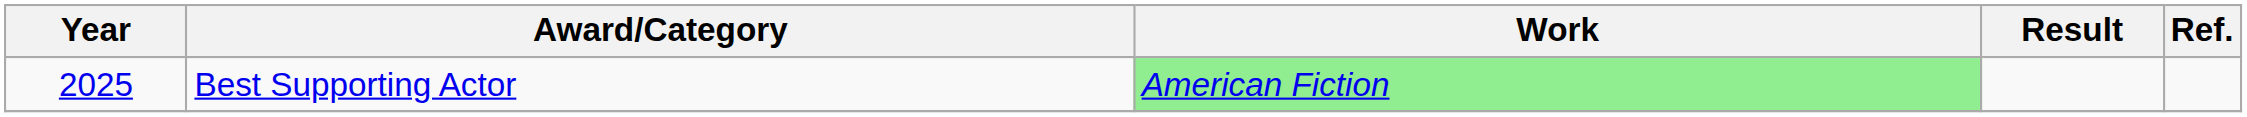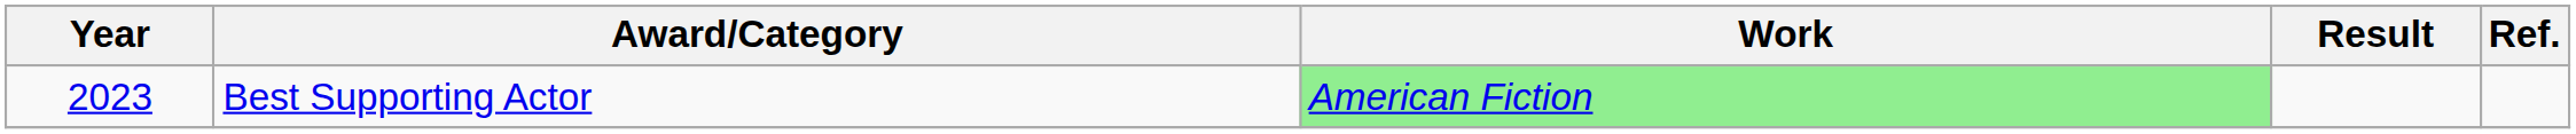Best Supporting Actor | Year: 2025 -> 2023
